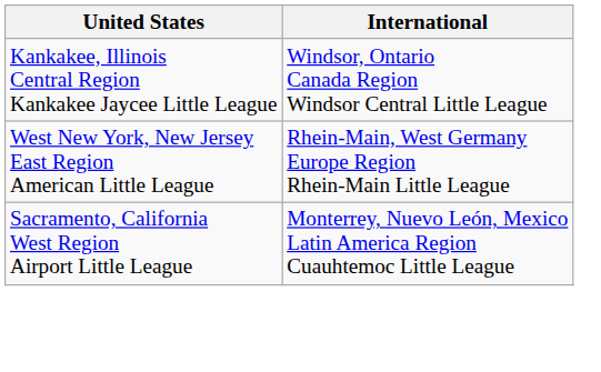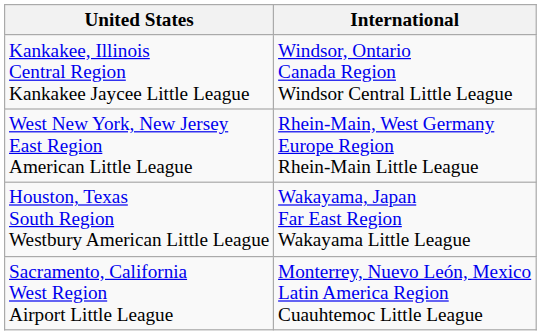+ row: Houston, Texas South Region Westbury American Little League | Wakayama, Japan Far East Region Wakayama Little League
